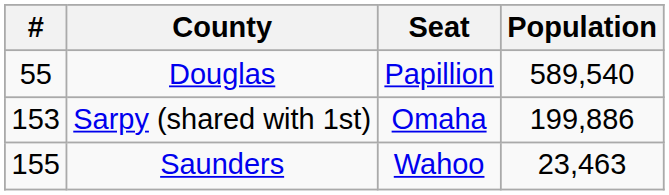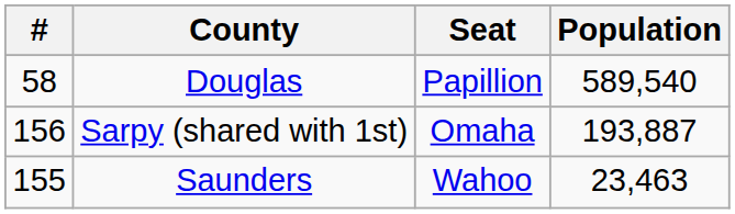Douglas | #: 55 -> 58
Sarpy (shared with 1st) | #: 153 -> 156
Sarpy (shared with 1st) | Population: 199,886 -> 193,887
